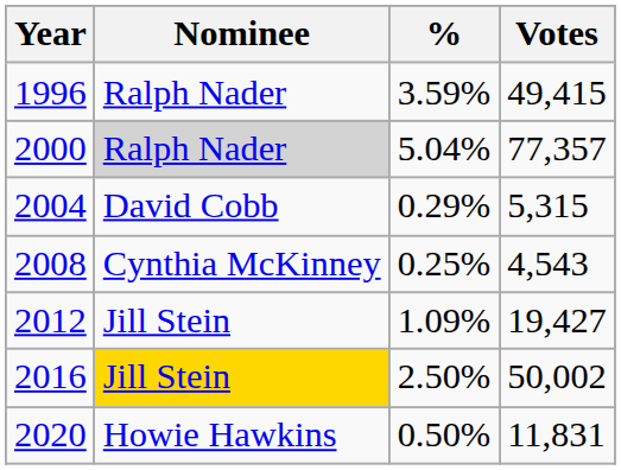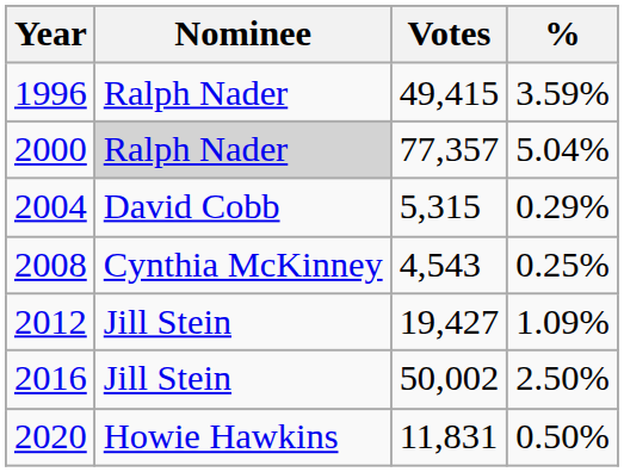columns swapped: Votes <-> %
2016 | Nominee: gold background -> no background
